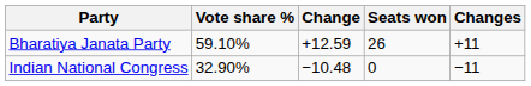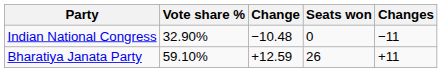rows swapped: Bharatiya Janata Party <-> Indian National Congress
